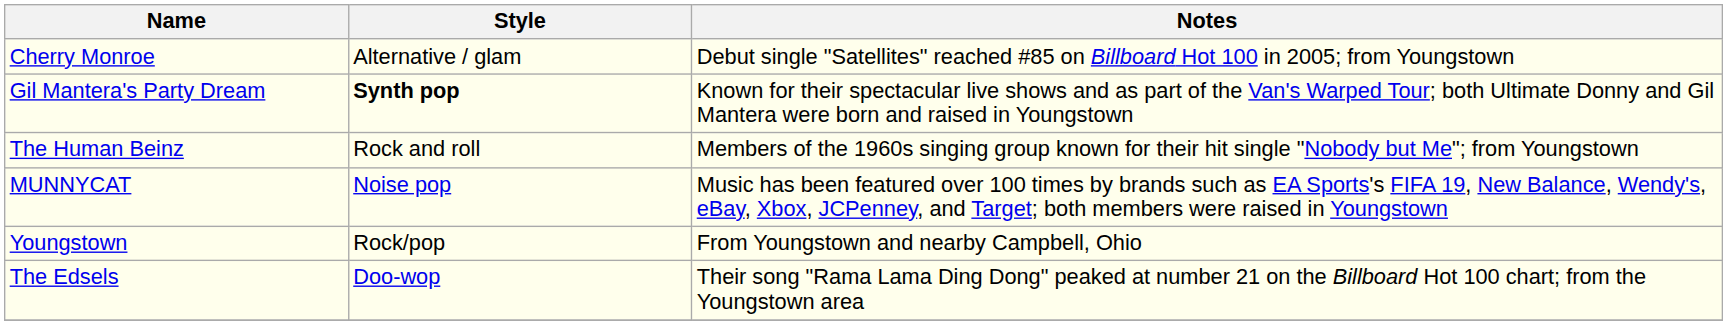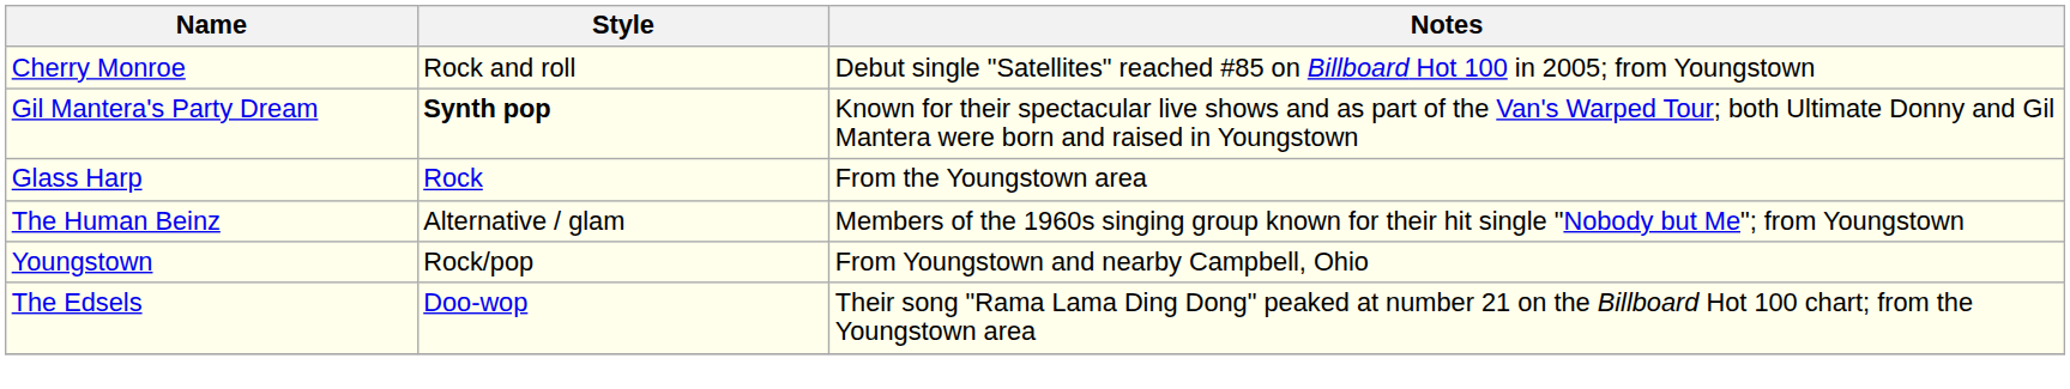Cherry Monroe | Style: Alternative / glam -> Rock and roll
+ row: Glass Harp | Rock | From the Youngstown area
The Human Beinz | Style: Rock and roll -> Alternative / glam
- row: MUNNYCAT | Noise pop | Music has been featured over 100 times by brands such as EA Sports's FIFA 19, New Balance, Wendy's, eBay, Xbox, JCPenney, and Target; both members were raised in Youngstown
